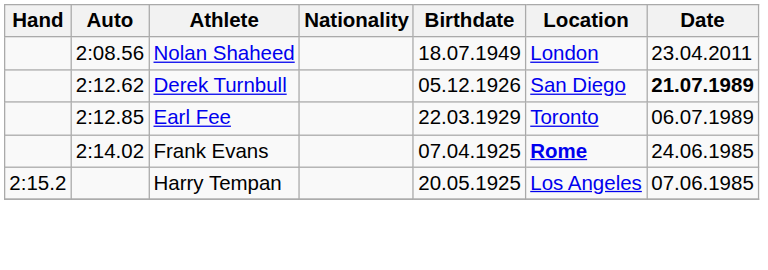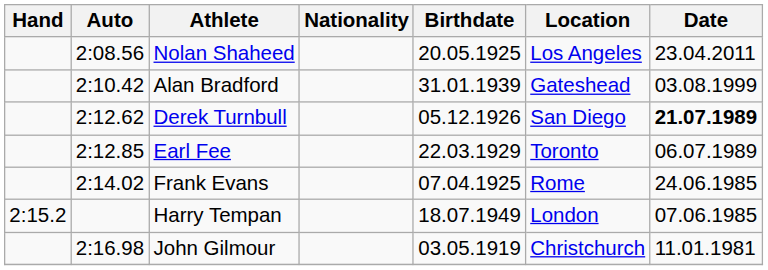Nolan Shaheed | Birthdate: 18.07.1949 -> 20.05.1925
Nolan Shaheed | Location: London -> Los Angeles
+ row: 2:10.42 | Alan Bradford | 31.01.1939 | Gateshead | 03.08.1999
Frank Evans | Location: bold -> normal
Harry Tempan | Birthdate: 20.05.1925 -> 18.07.1949
Harry Tempan | Location: Los Angeles -> London
+ row: 2:16.98 | John Gilmour | 03.05.1919 | Christchurch | 11.01.1981
